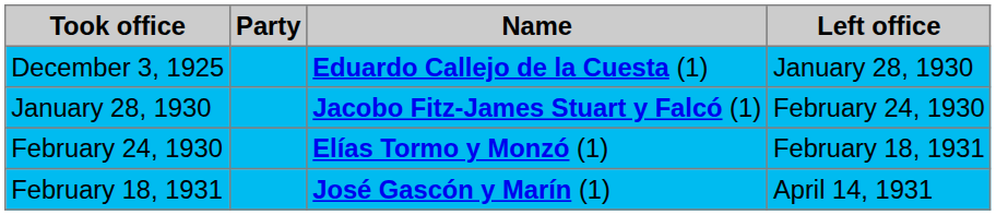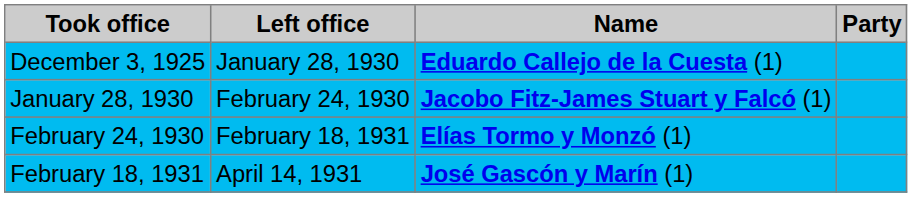columns swapped: Left office <-> Party
